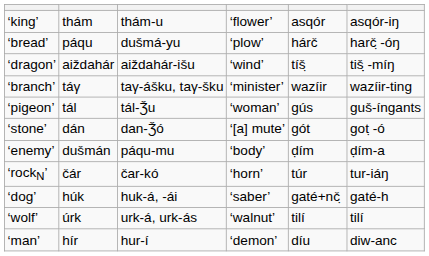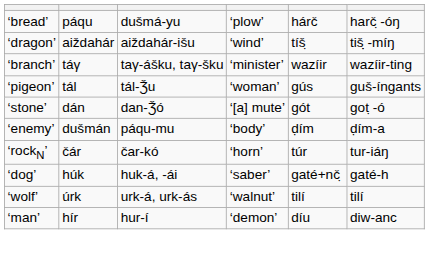- row: ‘king’ | thám | thám-u | ‘flower’ | asqór | asqór-iŋ
